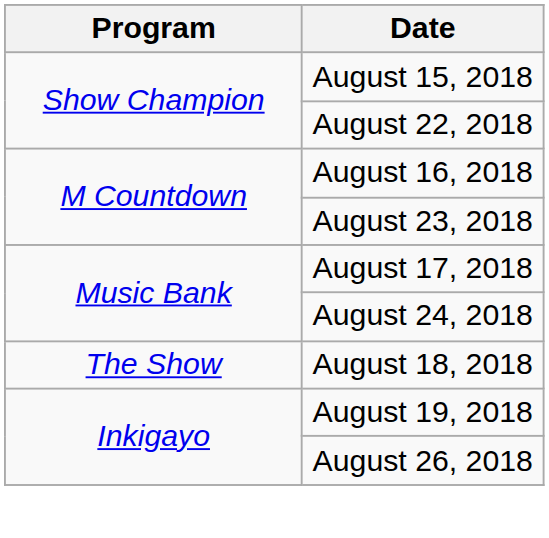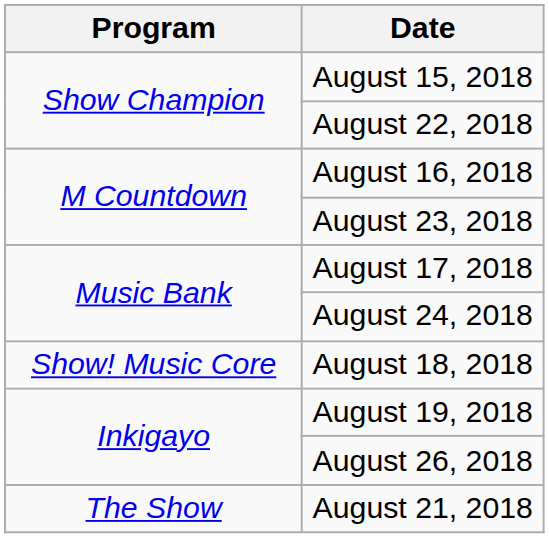August 18, 2018 | Program: The Show -> Show! Music Core
+ row: The Show | August 21, 2018
